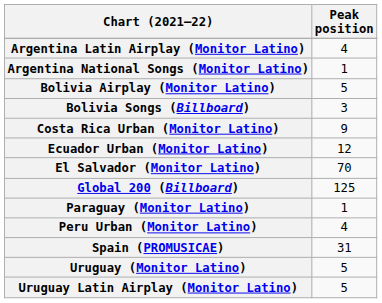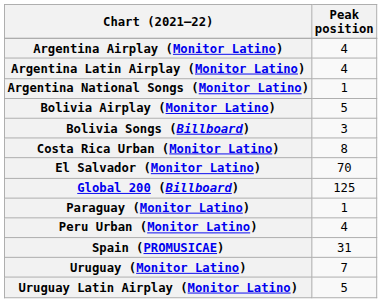+ row: Argentina Airplay (Monitor Latino) | 4
Costa Rica Urban (Monitor Latino) | Peak position: 9 -> 8
- row: Ecuador Urban (Monitor Latino) | 12
Uruguay (Monitor Latino) | Peak position: 5 -> 7
